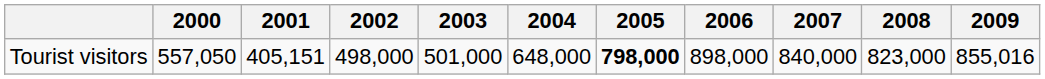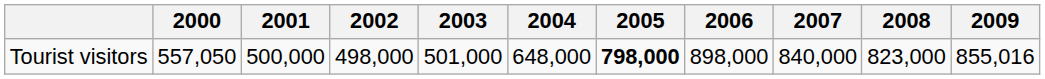Tourist visitors | 2001: 405,151 -> 500,000
